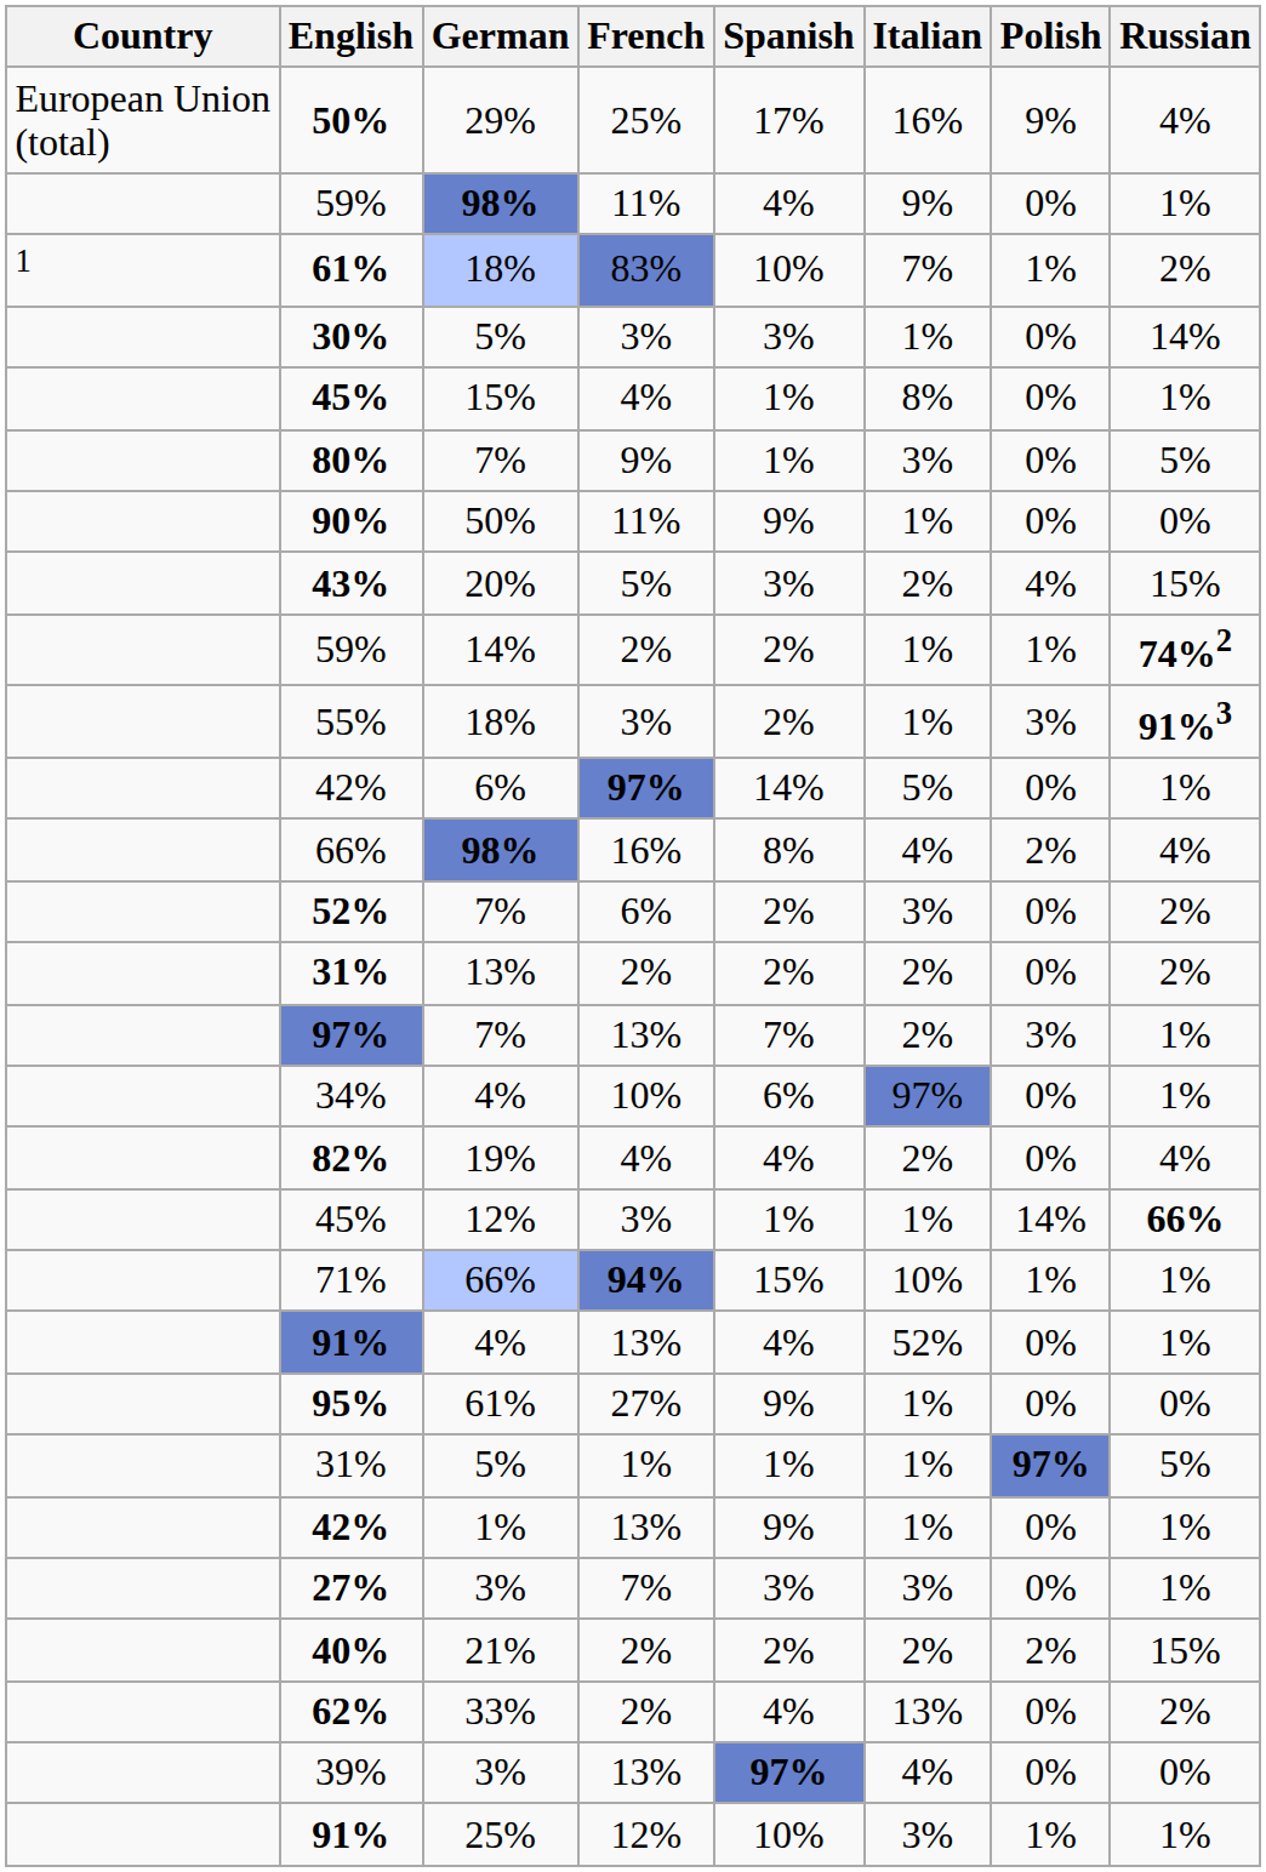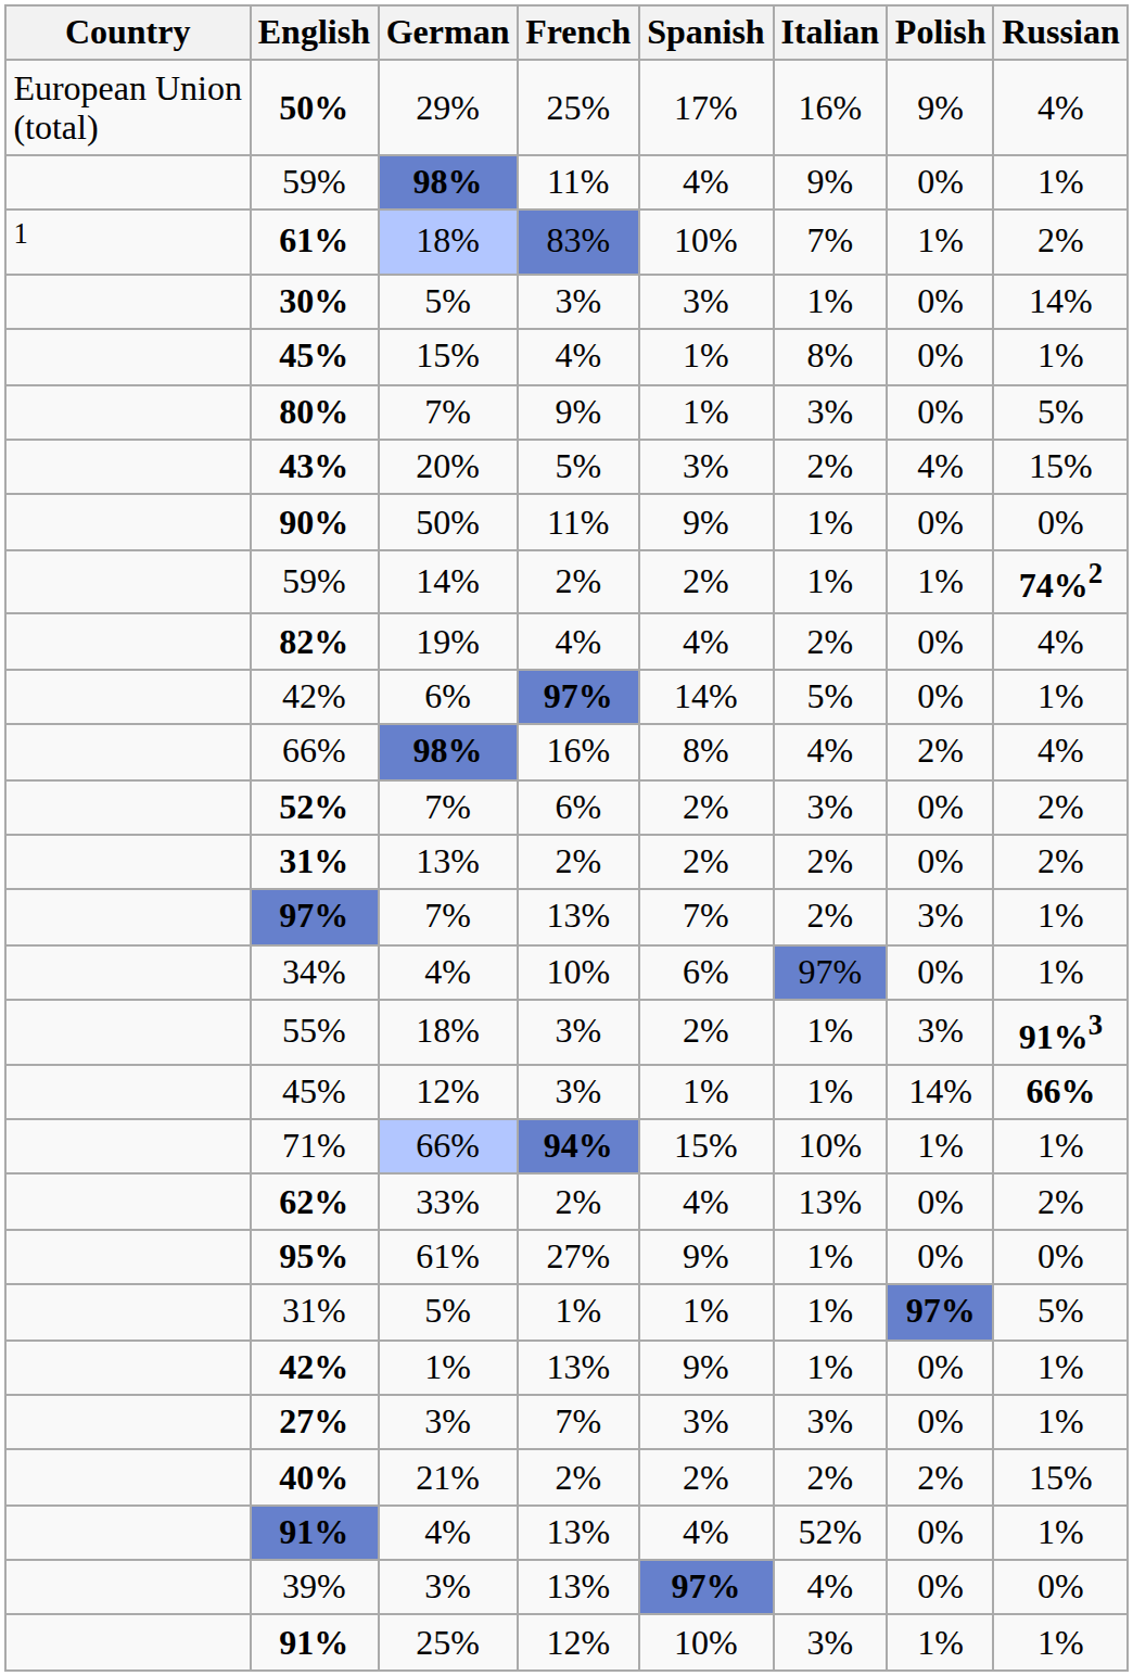rows swapped: 43% <-> 90%
rows swapped: 82% <-> 55%
rows swapped: 91% / 4% <-> 62%
